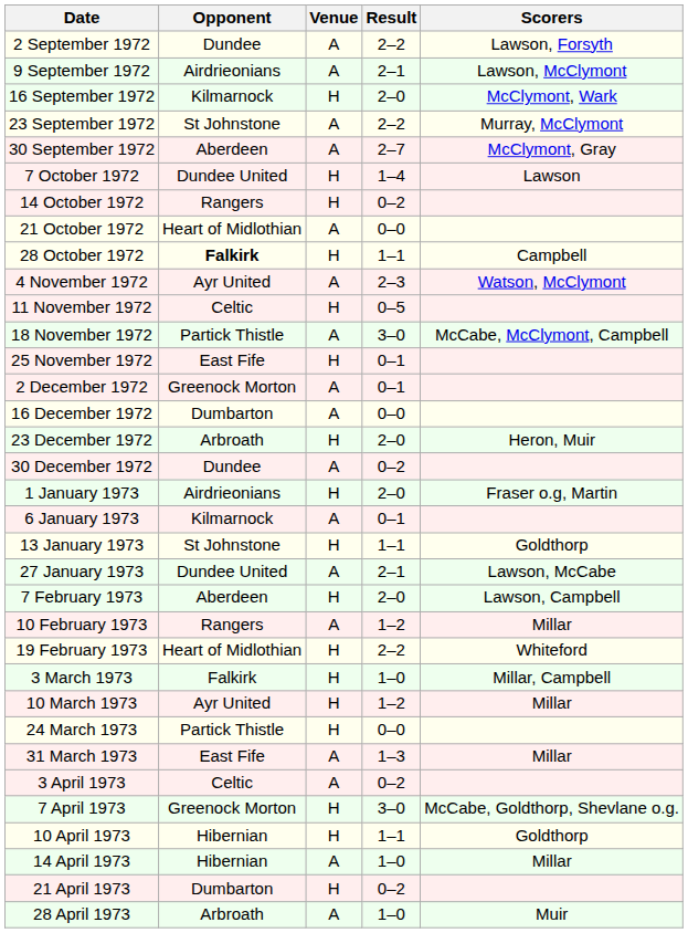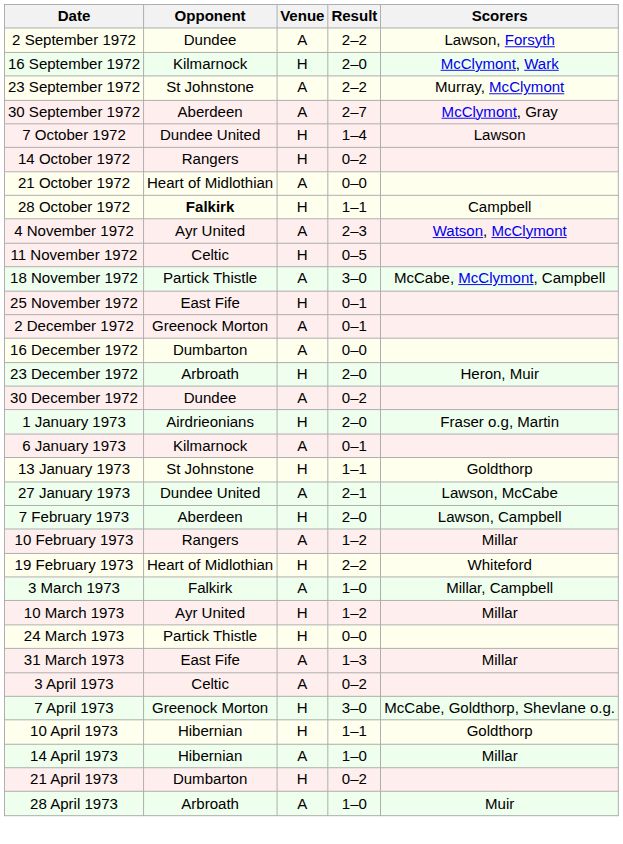- row: 9 September 1972 | Airdrieonians | A | 2–1 | Lawson, McClymont
3 March 1973 | Venue: H -> A
